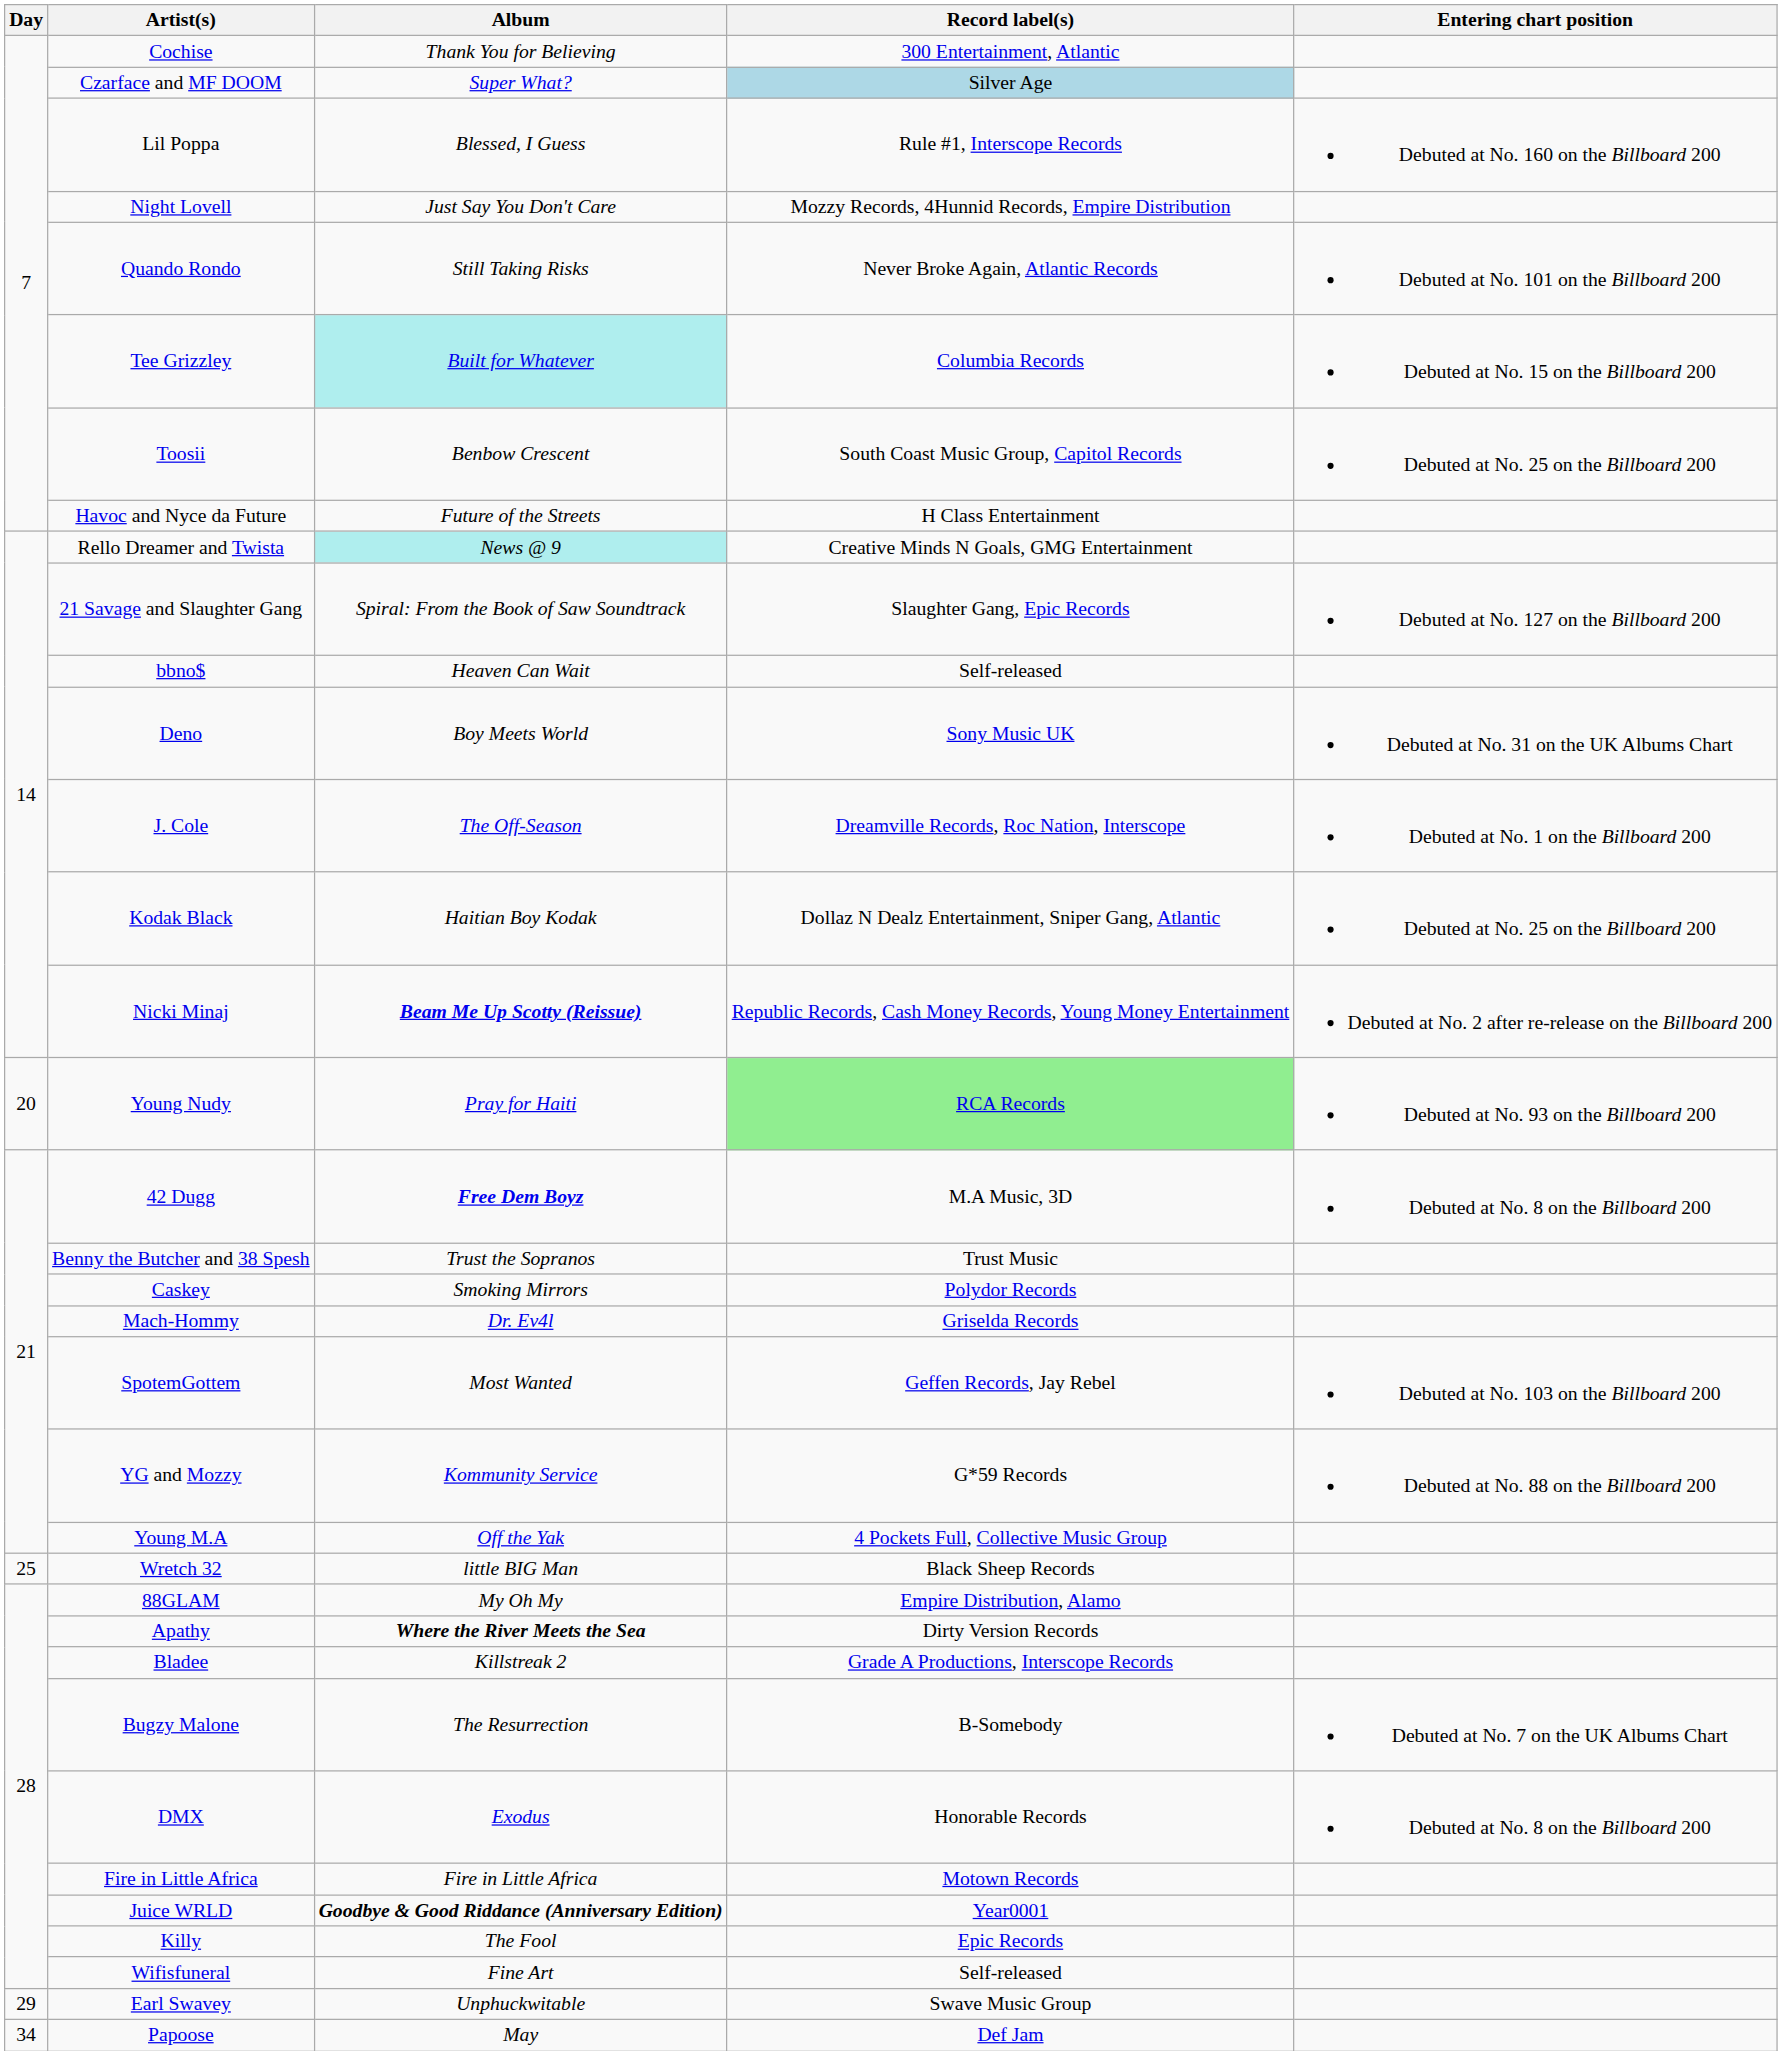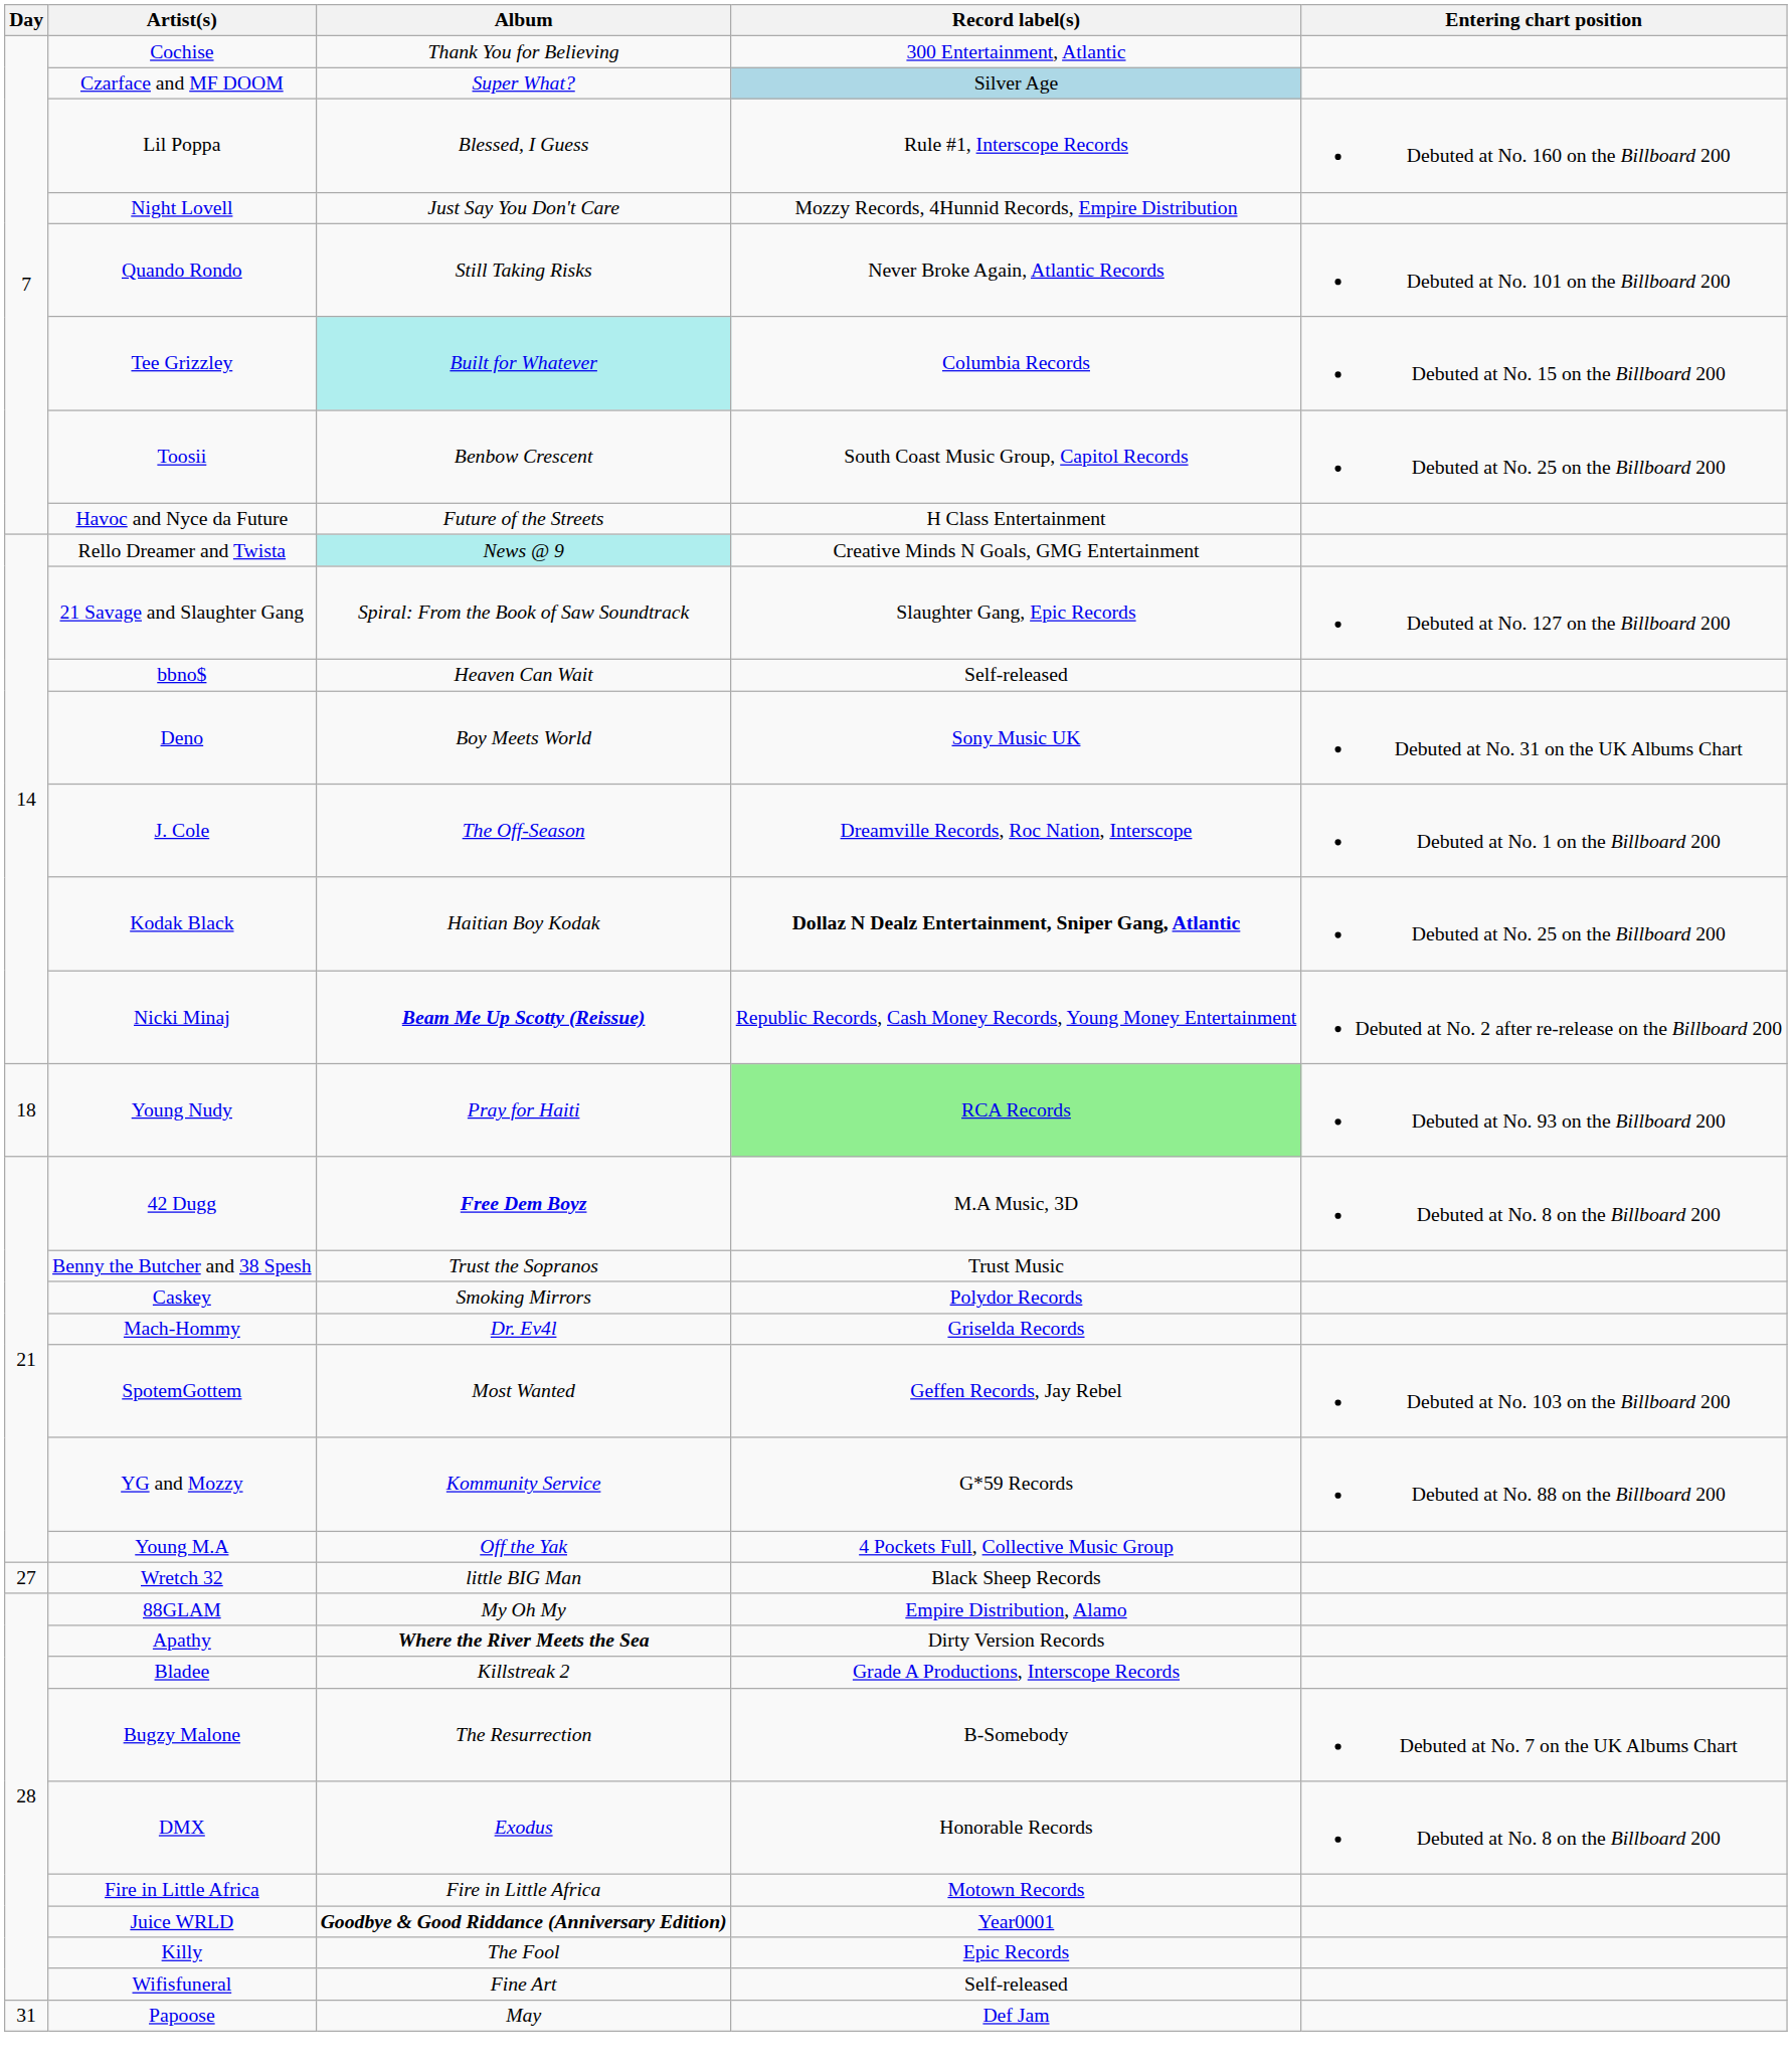Kodak Black | Record label(s): normal -> bold
Young Nudy | Day: 20 -> 18
Wretch 32 | Day: 25 -> 27
- row: 29 | Earl Swavey | Unphuckwitable | Swave Music Group
Papoose | Day: 34 -> 31
